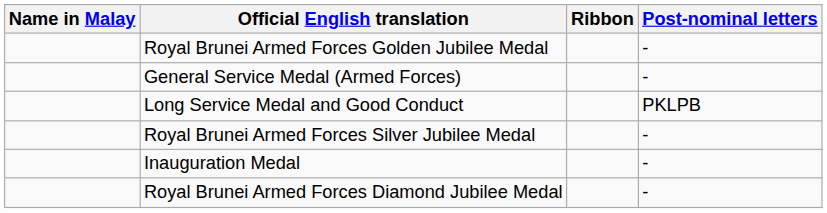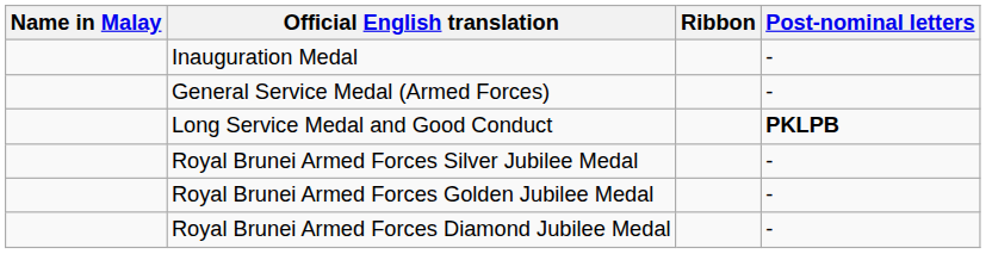rows swapped: Inauguration Medal <-> Royal Brunei Armed Forces Golden Jubilee Medal
Long Service Medal and Good Conduct | Post-nominal letters: normal -> bold
